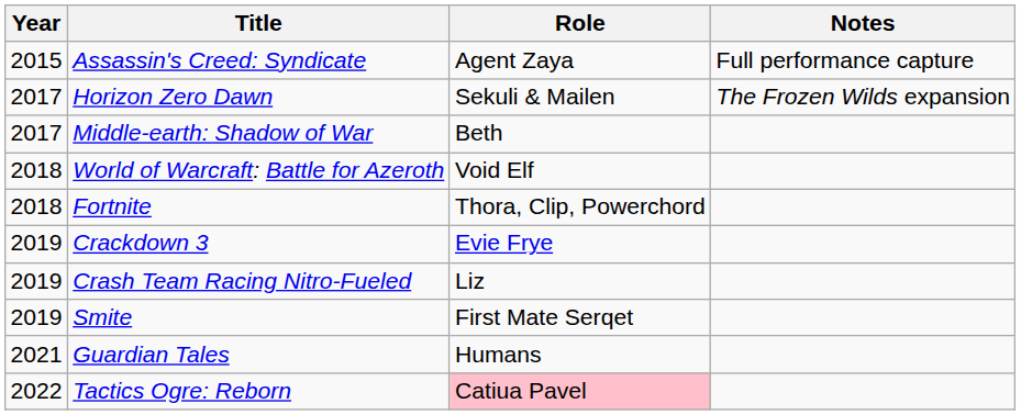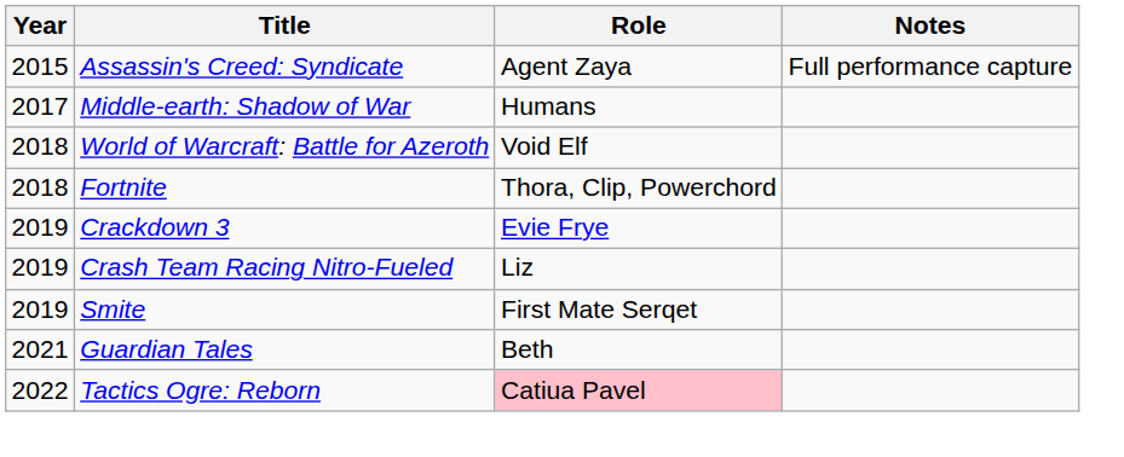- row: 2017 | Horizon Zero Dawn | Sekuli & Mailen | The Frozen Wilds expansion
Middle-earth: Shadow of War | Role: Beth -> Humans
Guardian Tales | Role: Humans -> Beth
